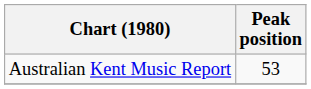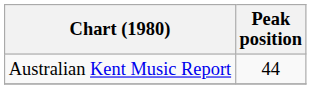Australian Kent Music Report | Peak position: 53 -> 44
